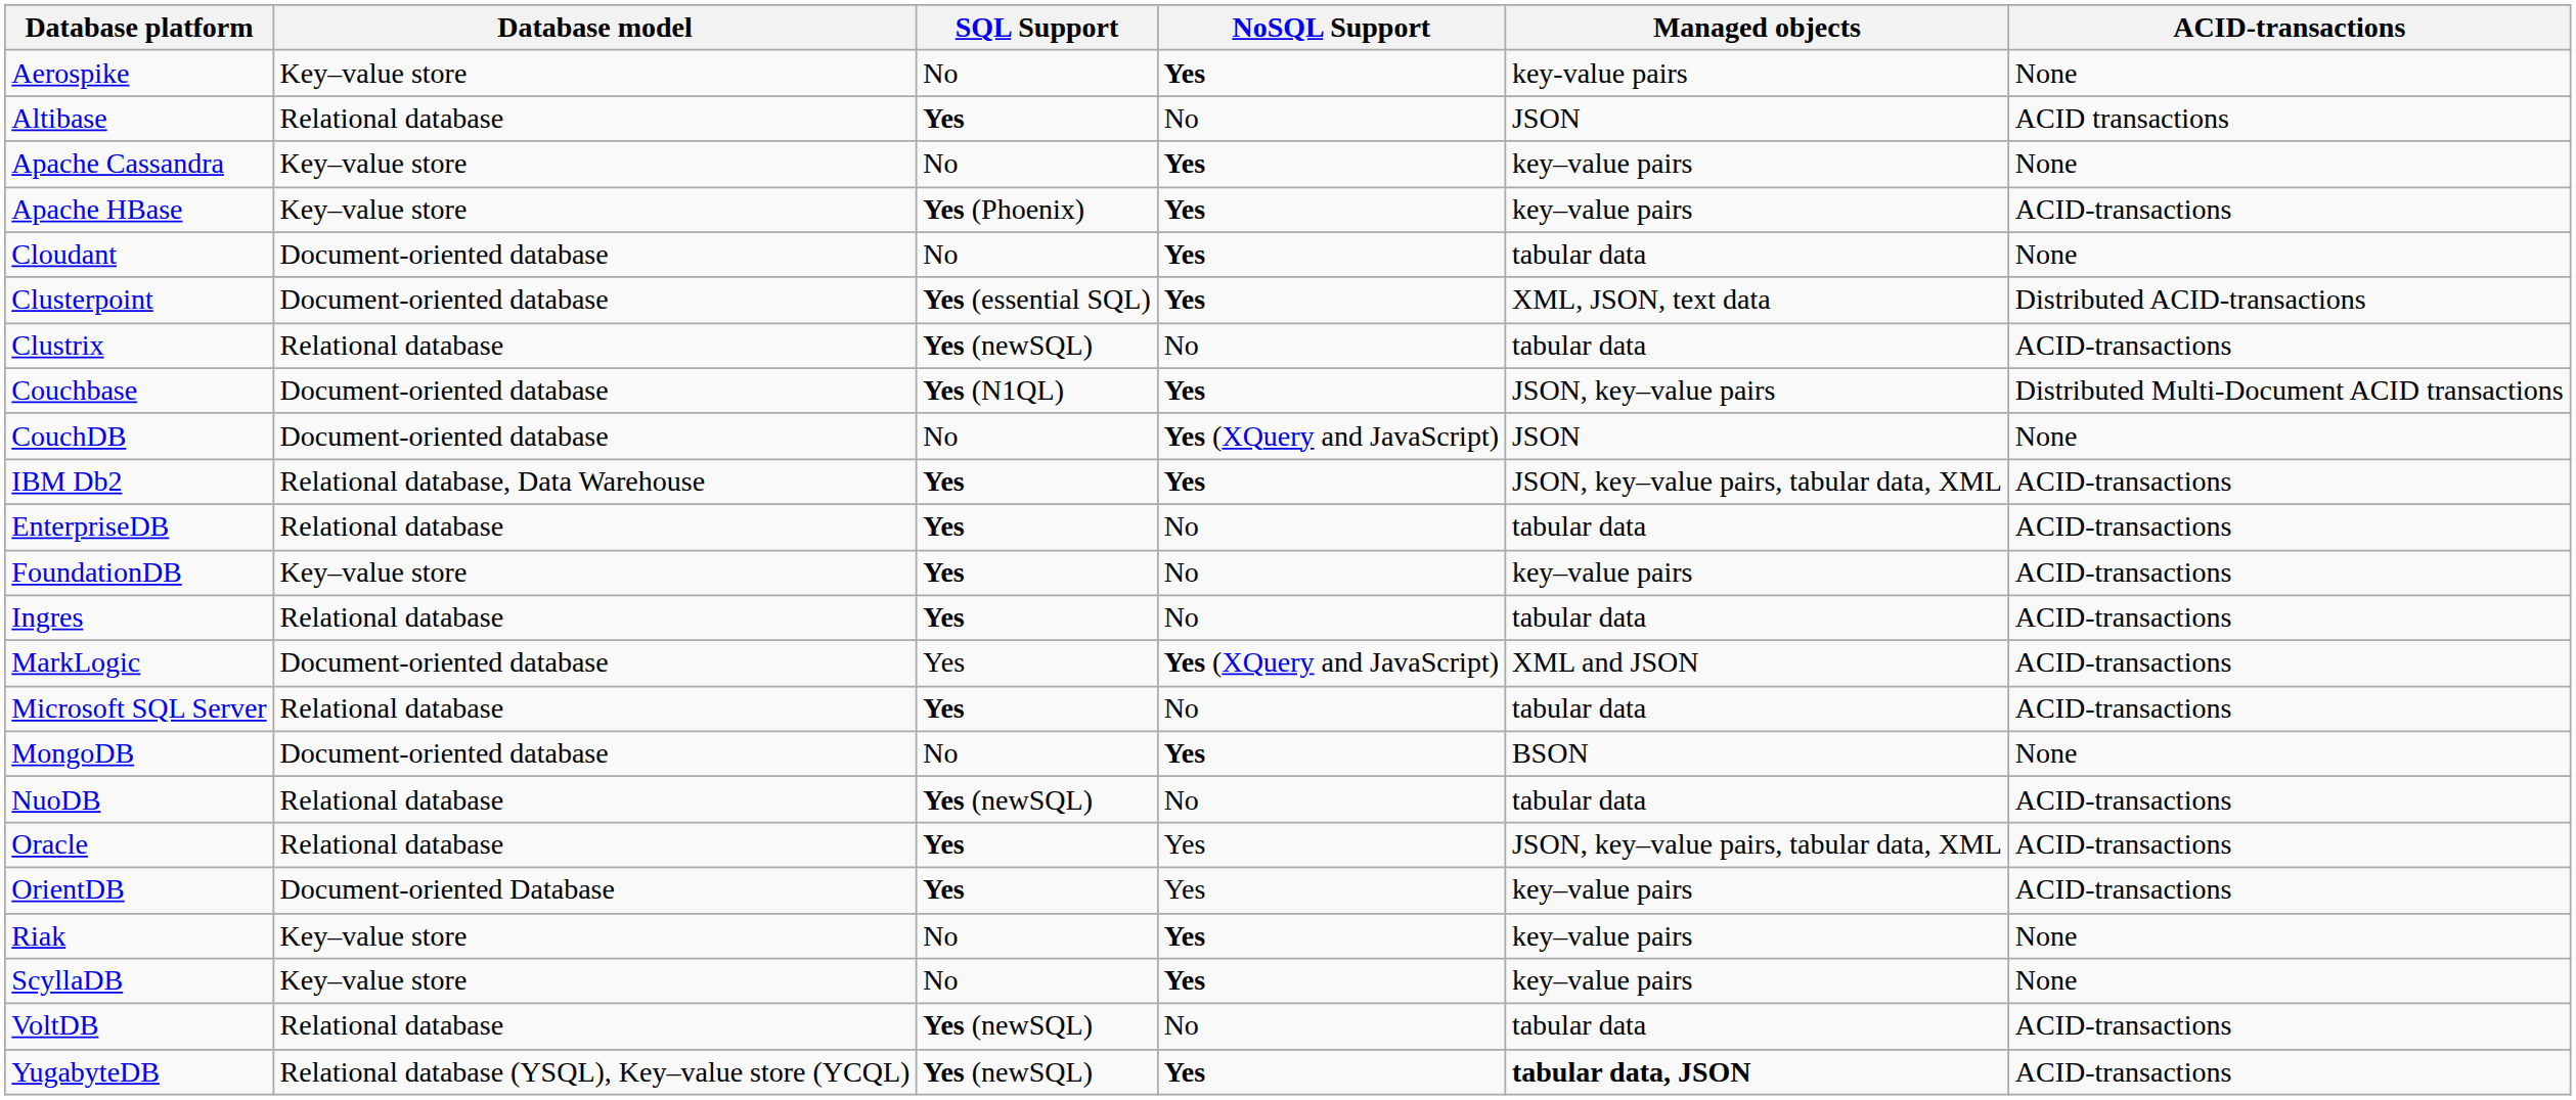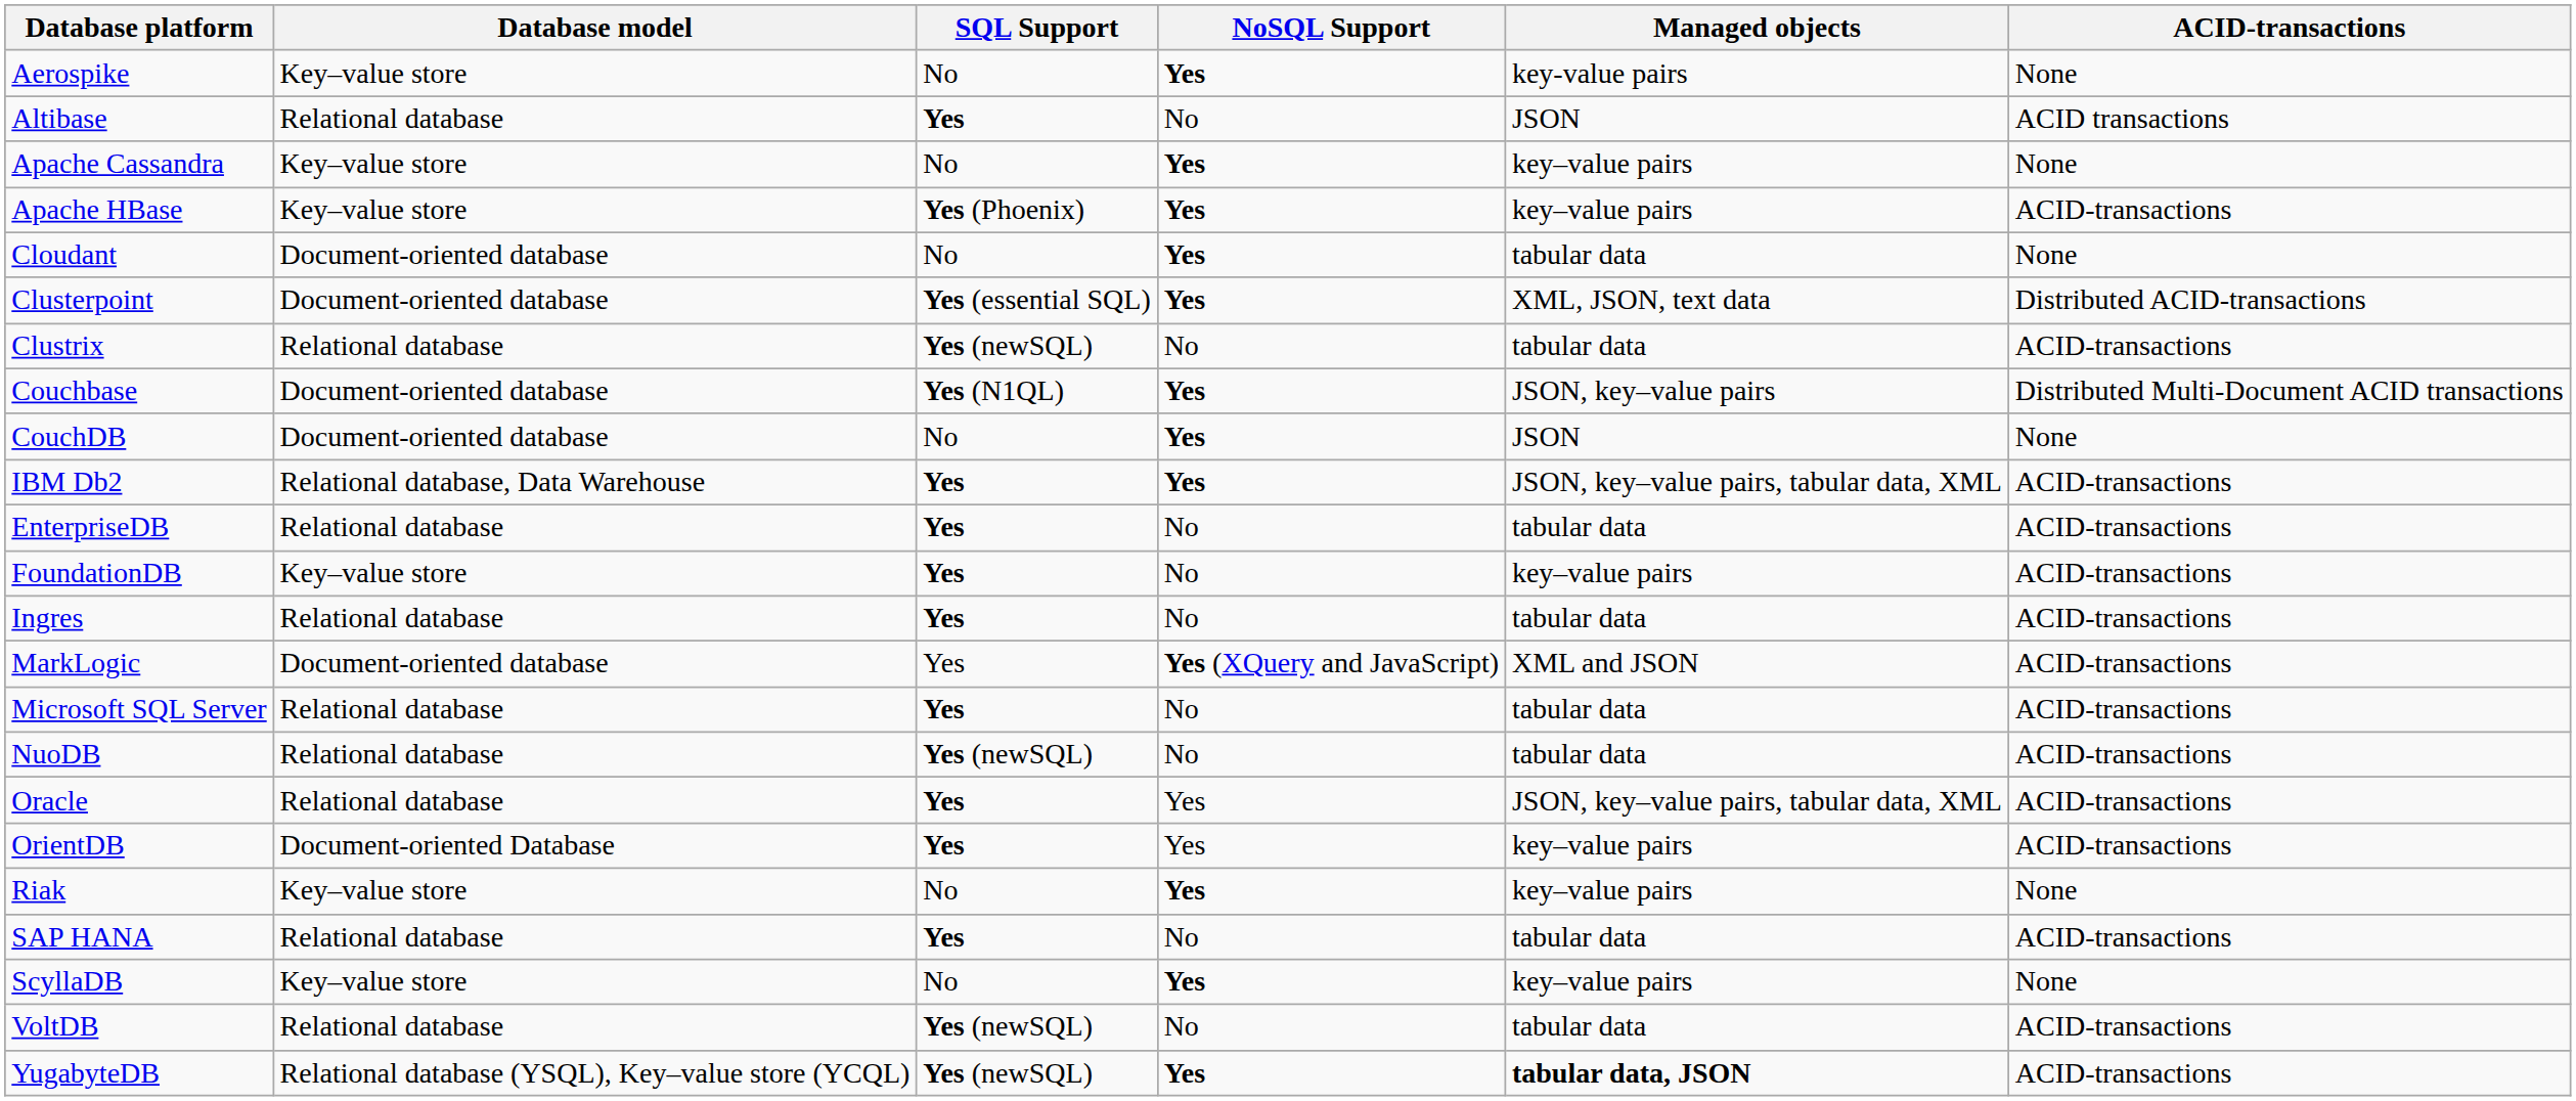CouchDB | NoSQL Support: Yes (XQuery and JavaScript) -> Yes
- row: MongoDB | Document-oriented database | No | Yes | BSON | None
+ row: SAP HANA | Relational database | Yes | No | tabular data | ACID-transactions
